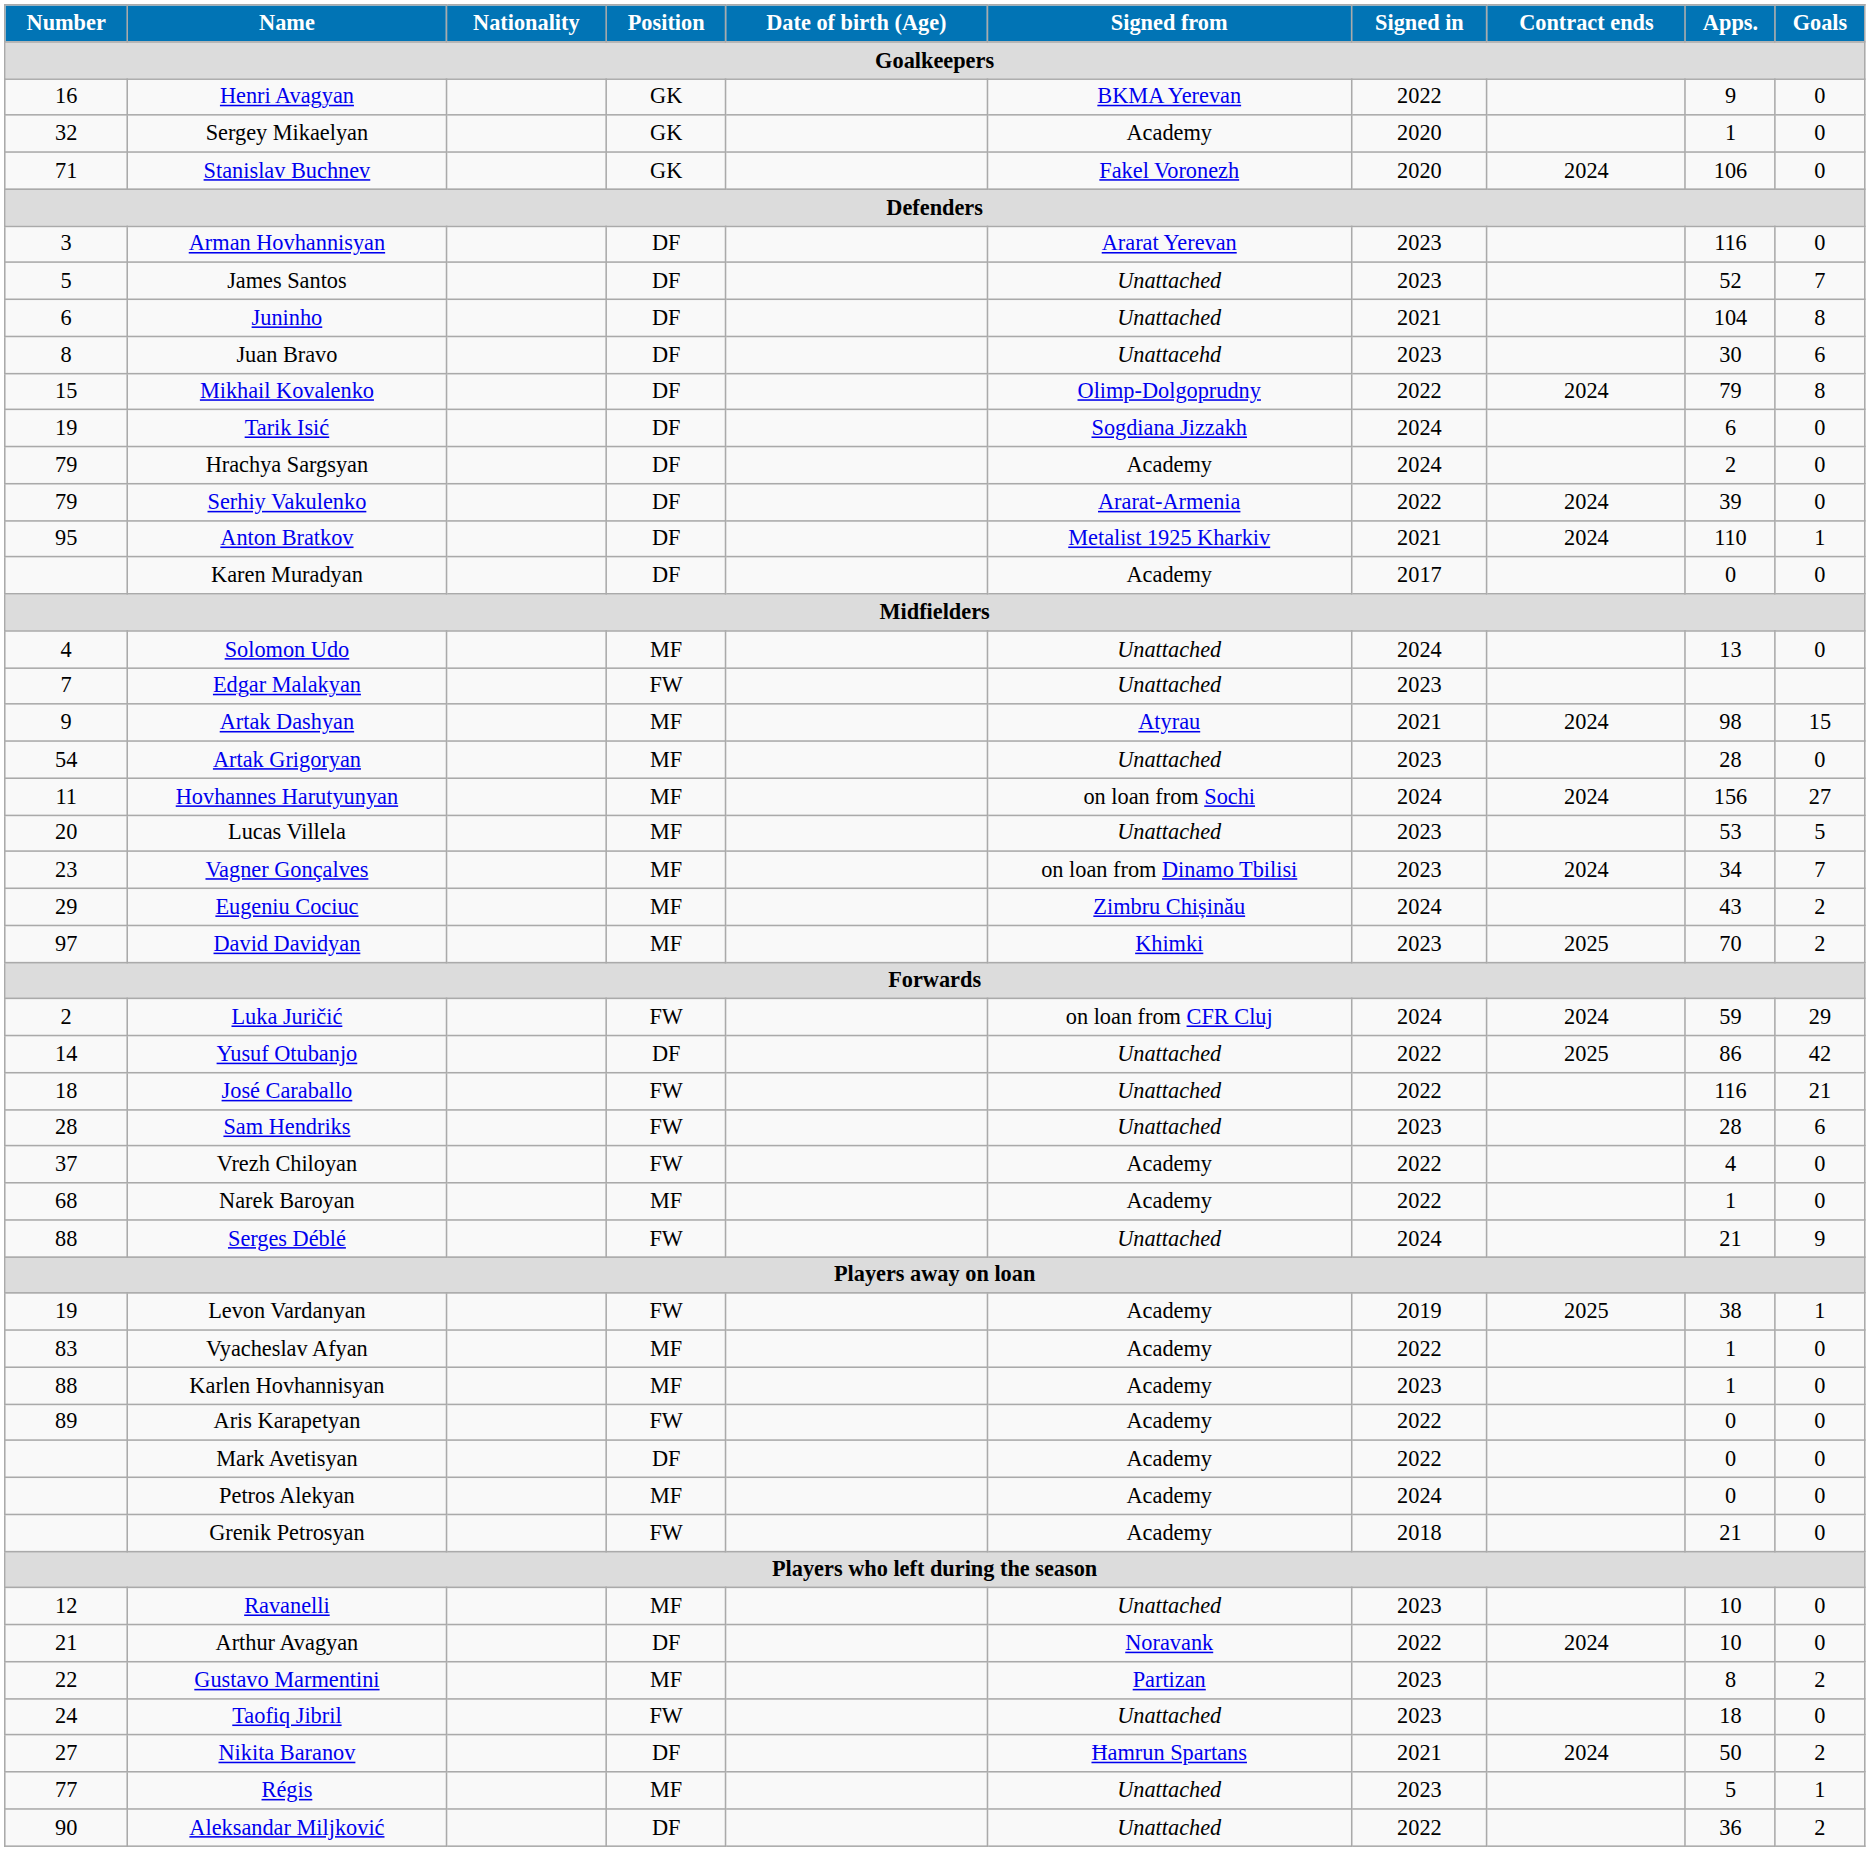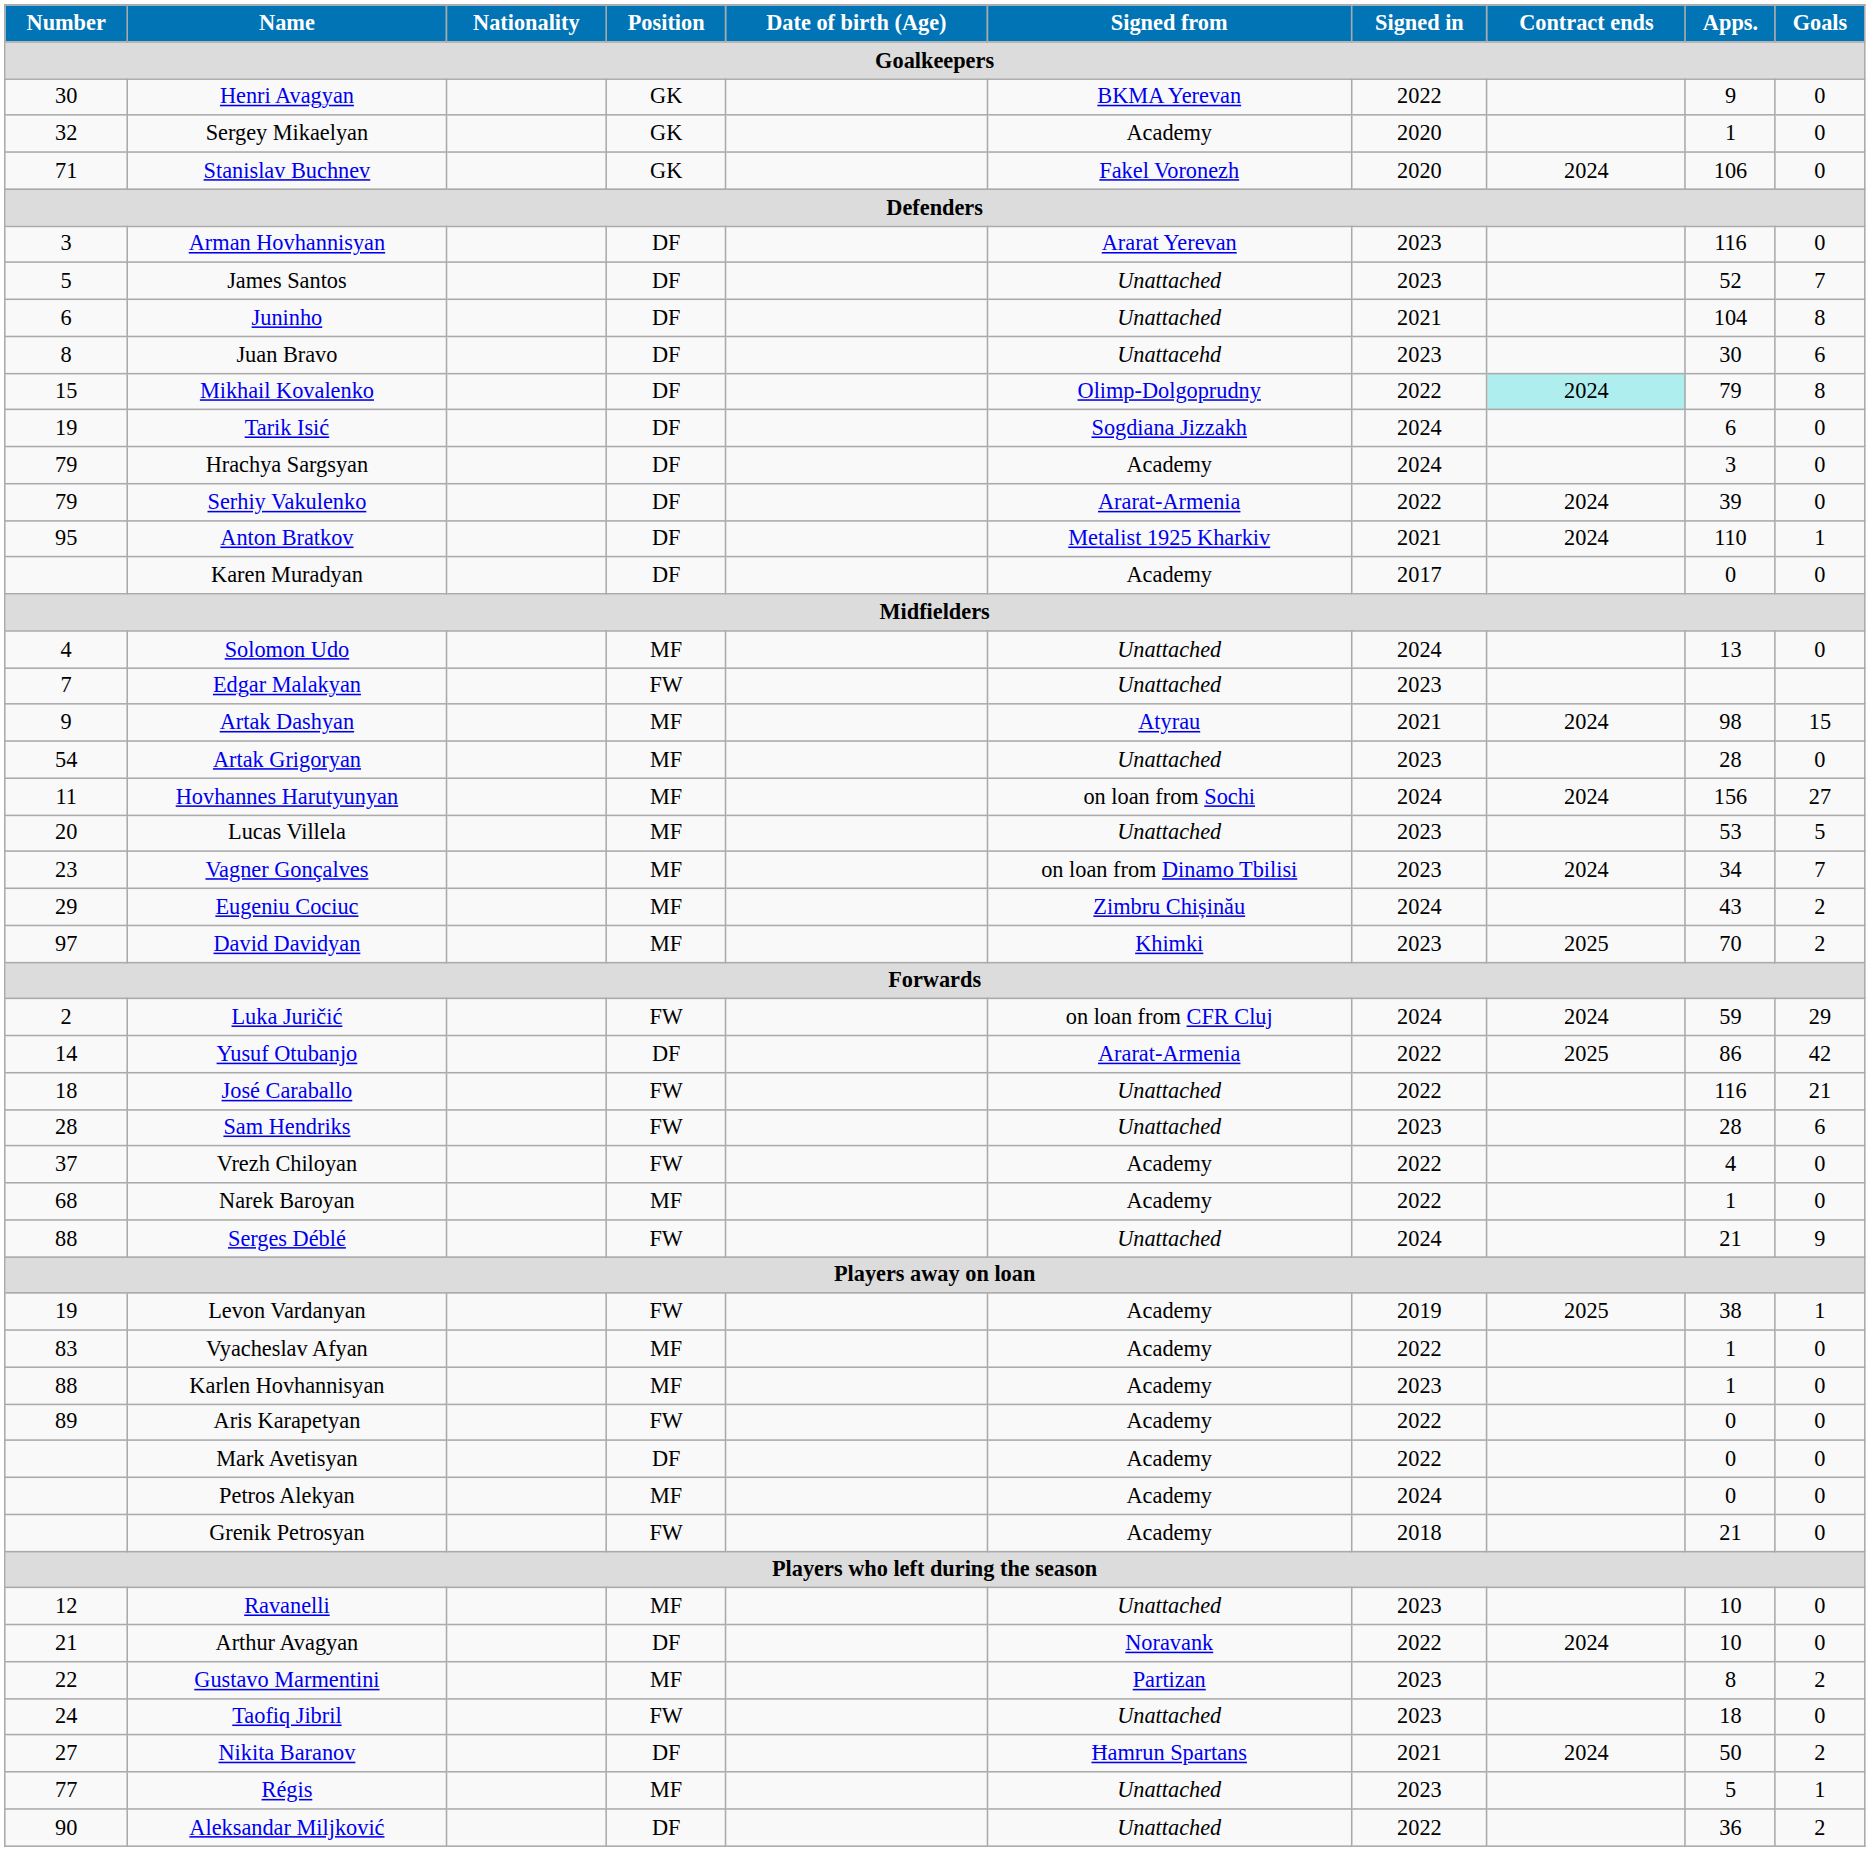Henri Avagyan | Number: 16 -> 30
Mikhail Kovalenko | Contract ends: no background -> paleturquoise background
Hrachya Sargsyan | Apps.: 2 -> 3
Yusuf Otubanjo | Signed from: Unattached -> Ararat-Armenia
